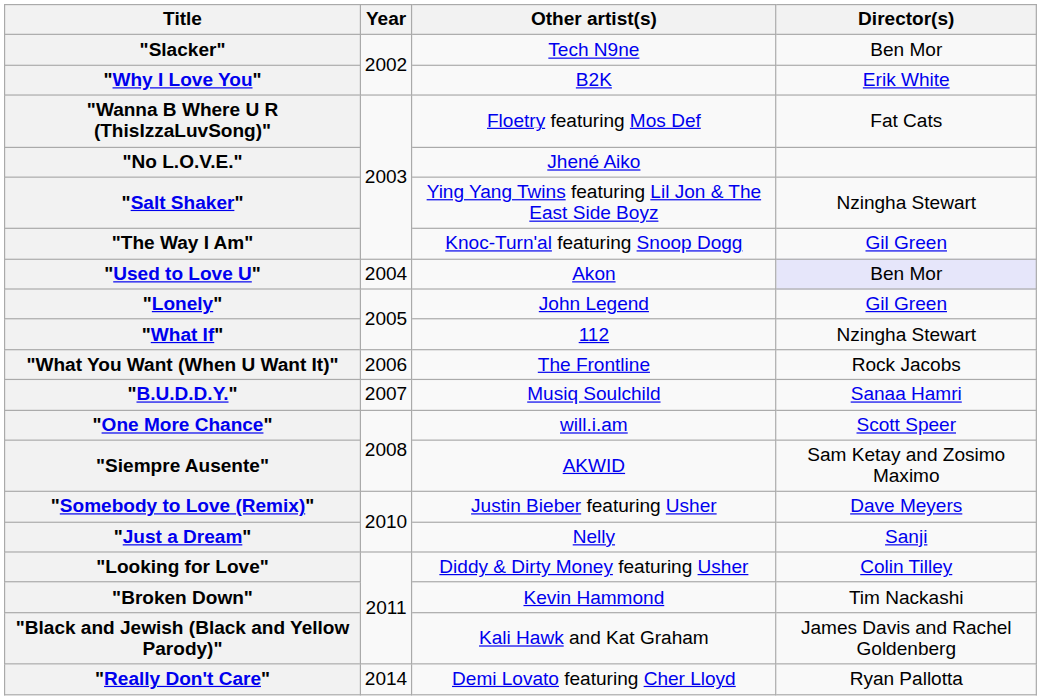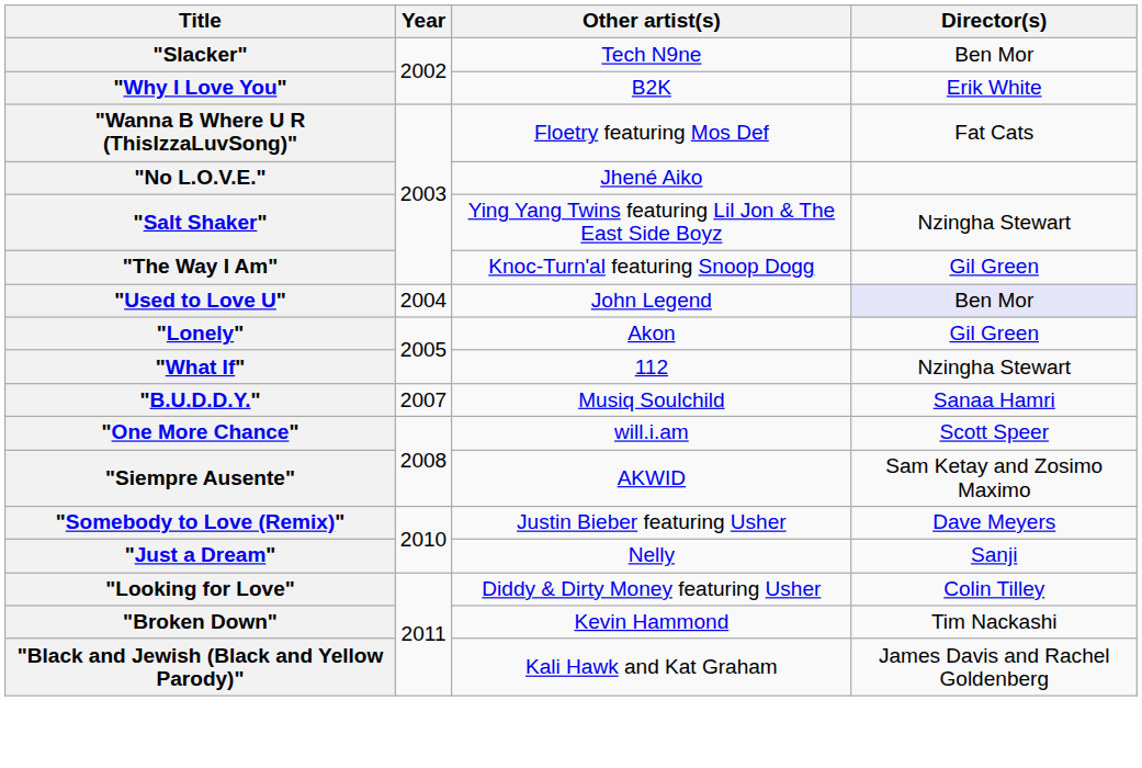"Used to Love U" | Other artist(s): Akon -> John Legend
"Lonely" | Other artist(s): John Legend -> Akon
- row: "What You Want (When U Want It)" | 2006 | The Frontline | Rock Jacobs
- row: "Really Don't Care" | 2014 | Demi Lovato featuring Cher Lloyd | Ryan Pallotta
